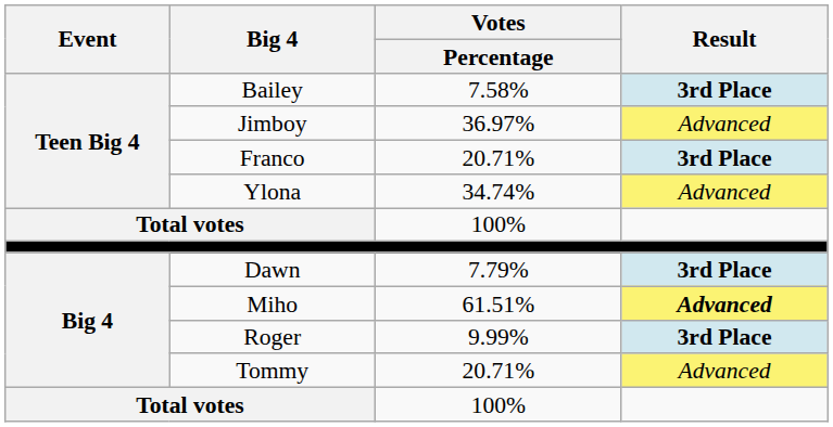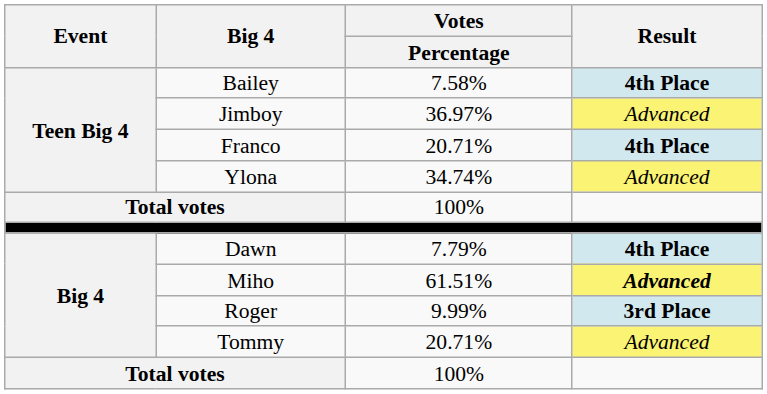Bailey | Result: 3rd Place -> 4th Place
Franco | Result: 3rd Place -> 4th Place
Dawn | Result: 3rd Place -> 4th Place
